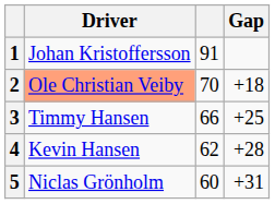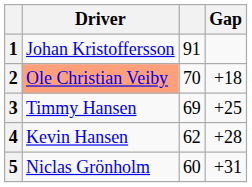3 | column 3: 66 -> 69
